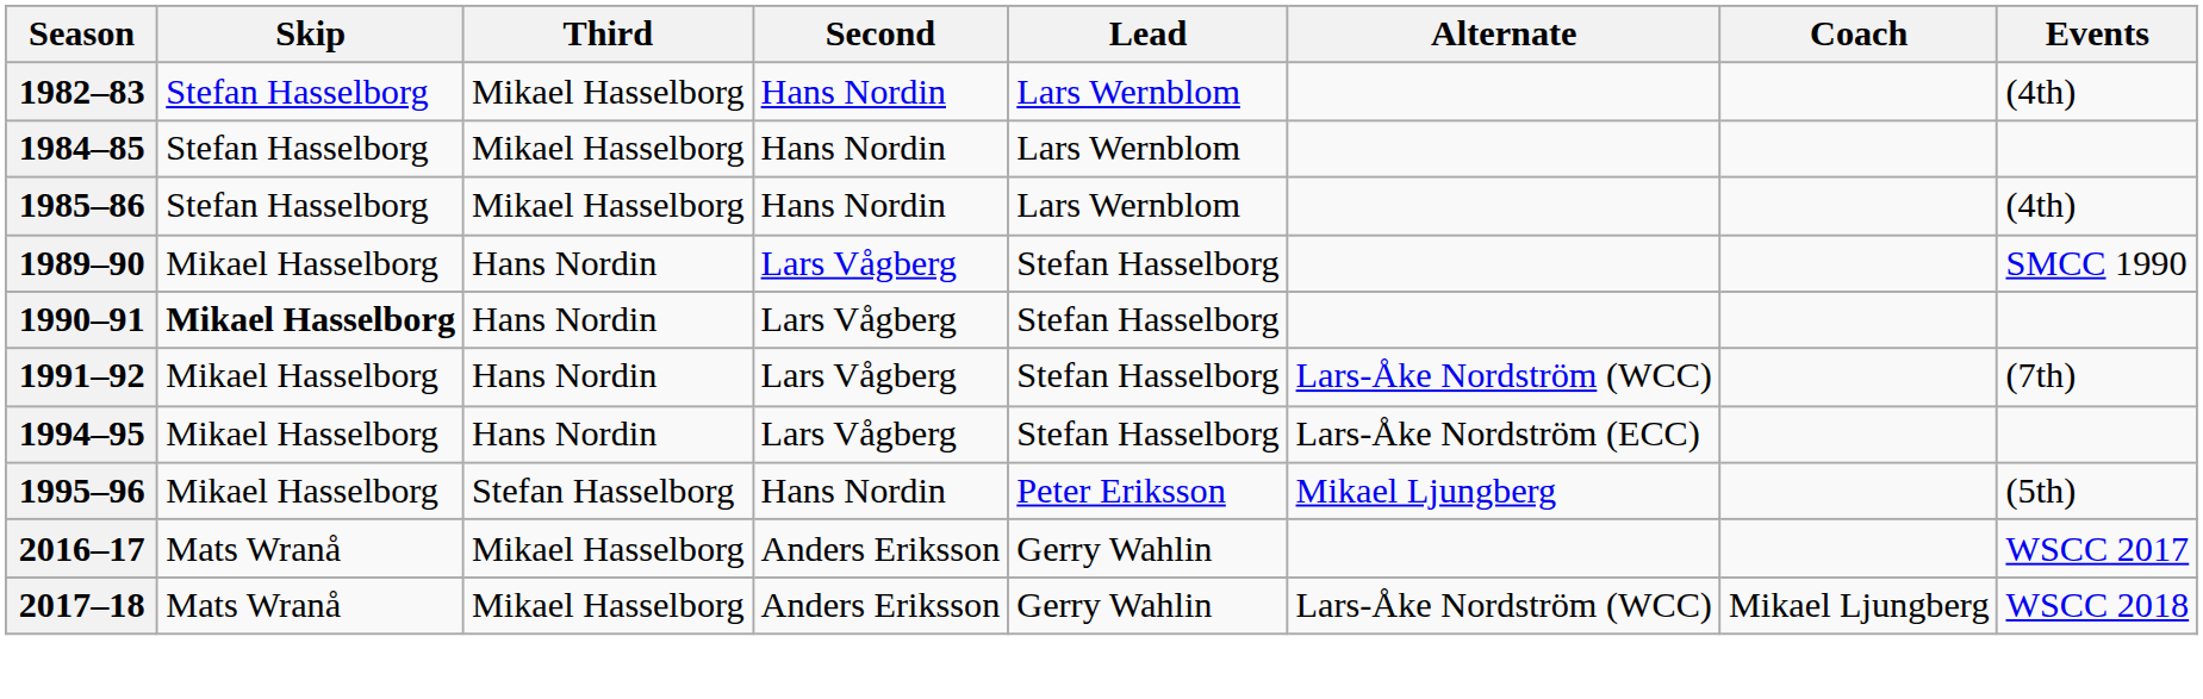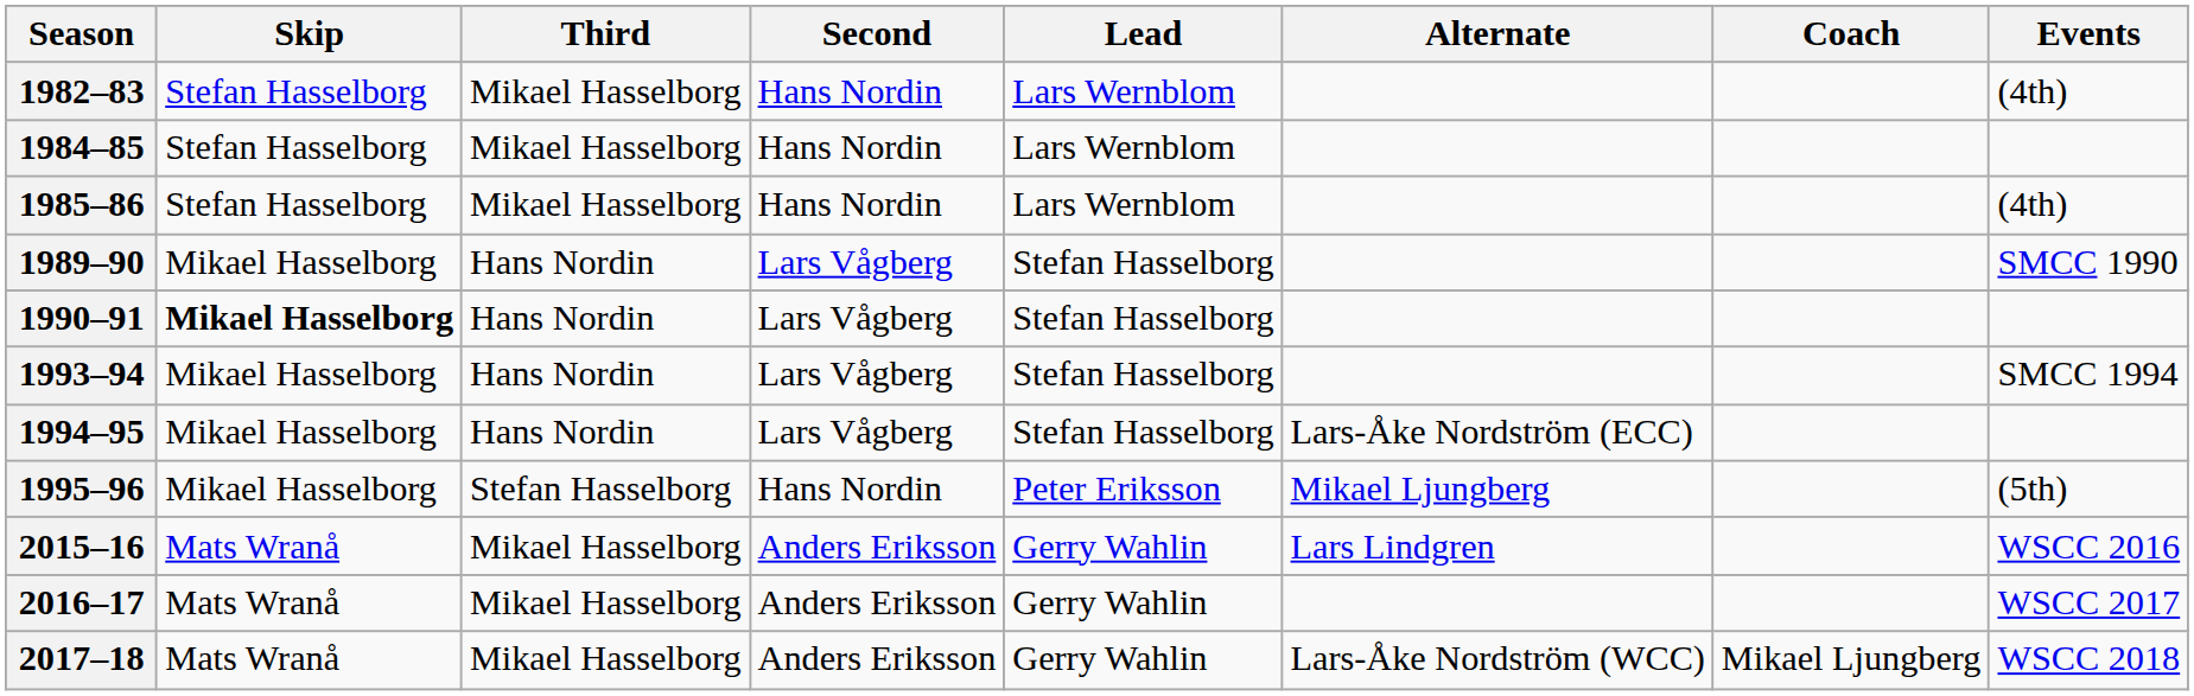- row: 1991–92 | Mikael Hasselborg | Hans Nordin | Lars Vågberg | Stefan Hasselborg | Lars-Åke Nordström (WCC) | (7th)
+ row: 1993–94 | Mikael Hasselborg | Hans Nordin | Lars Vågberg | Stefan Hasselborg | SMCC 1994
+ row: 2015–16 | Mats Wranå | Mikael Hasselborg | Anders Eriksson | Gerry Wahlin | Lars Lindgren | WSCC 2016
